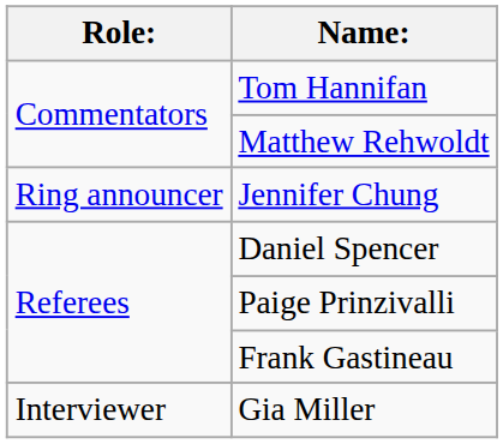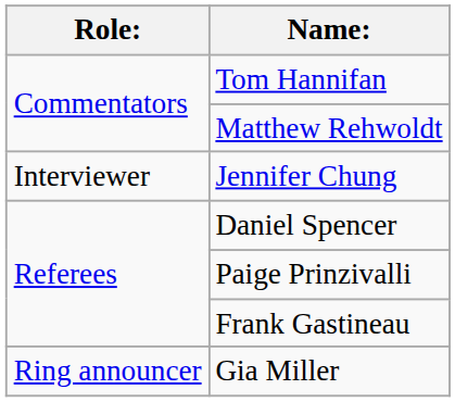Jennifer Chung | Role:: Ring announcer -> Interviewer
Gia Miller | Role:: Interviewer -> Ring announcer
